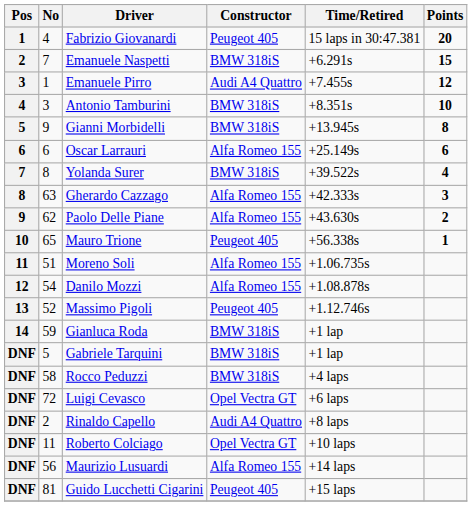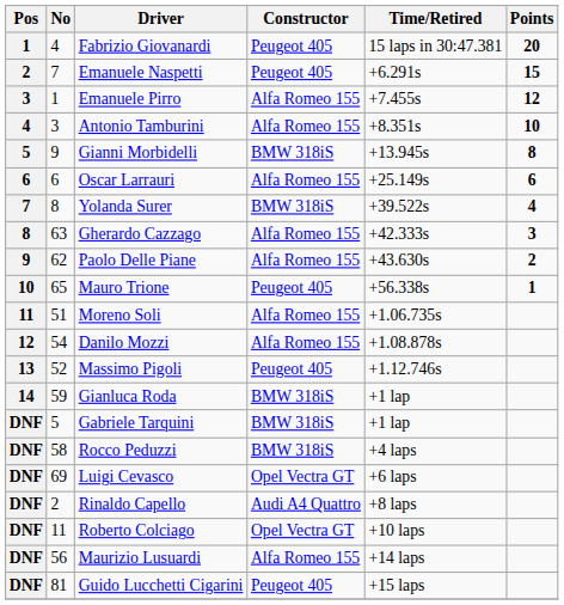Emanuele Naspetti | Constructor: BMW 318iS -> Peugeot 405
Emanuele Pirro | Constructor: Audi A4 Quattro -> Alfa Romeo 155
Antonio Tamburini | Constructor: BMW 318iS -> Alfa Romeo 155
Luigi Cevasco | No: 72 -> 69
